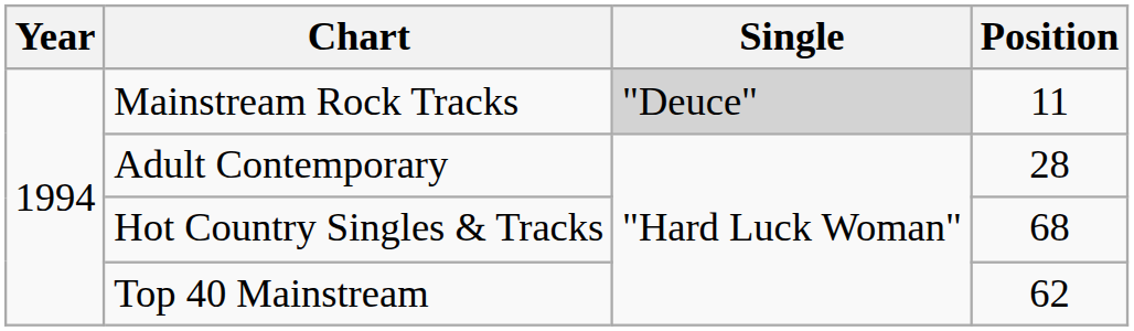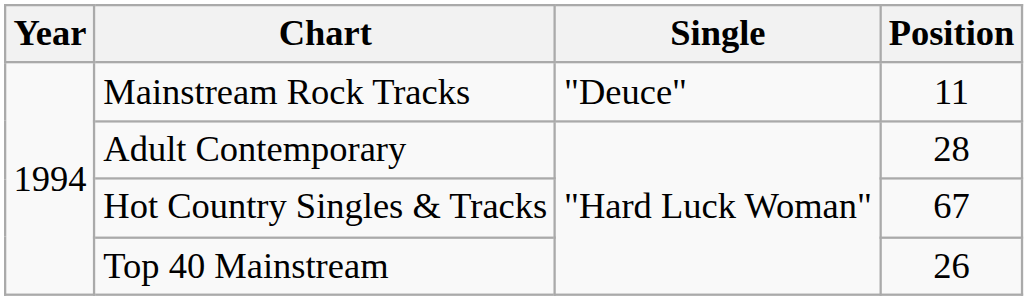Mainstream Rock Tracks | Single: lightgrey background -> no background
Hot Country Singles & Tracks | Position: 68 -> 67
Top 40 Mainstream | Position: 62 -> 26
